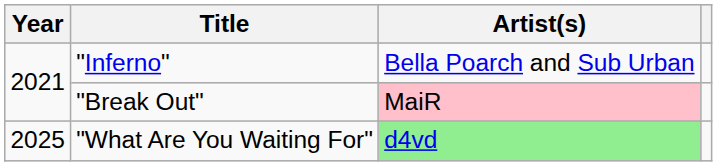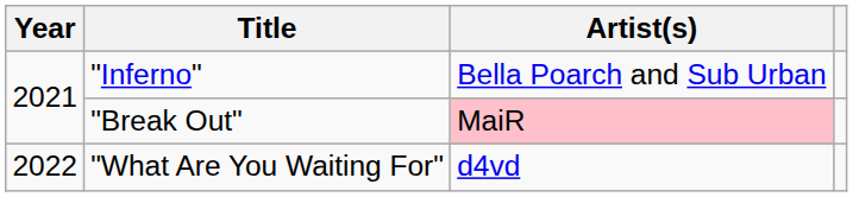"What Are You Waiting For" | Year: 2025 -> 2022
"What Are You Waiting For" | Artist(s): lightgreen background -> no background
